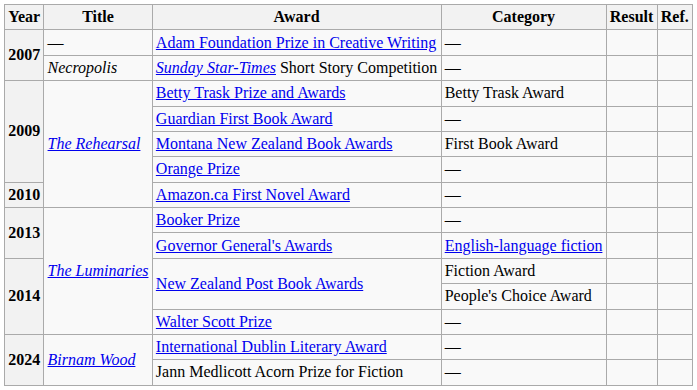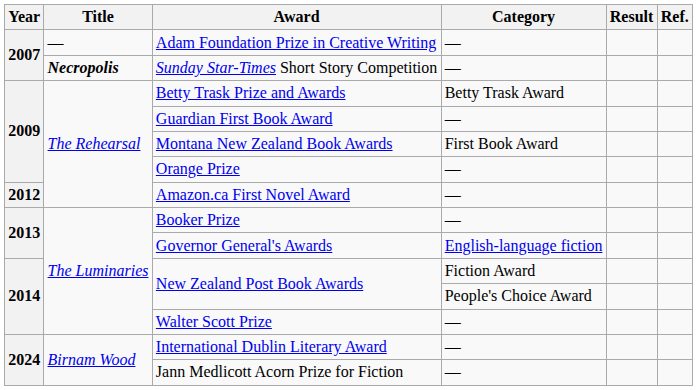Sunday Star-Times Short Story Competition | Title: normal -> bold
Amazon.ca First Novel Award | Year: 2010 -> 2012
